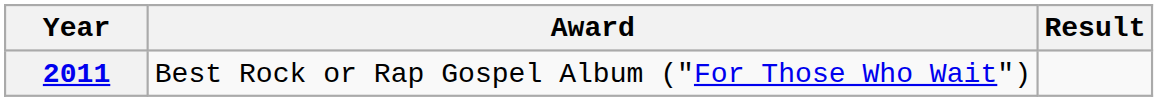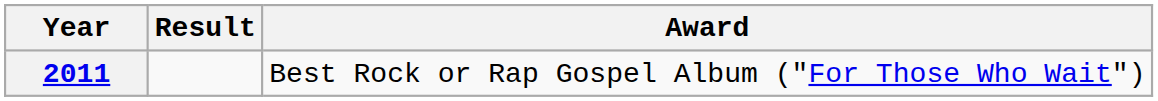columns swapped: Award <-> Result
